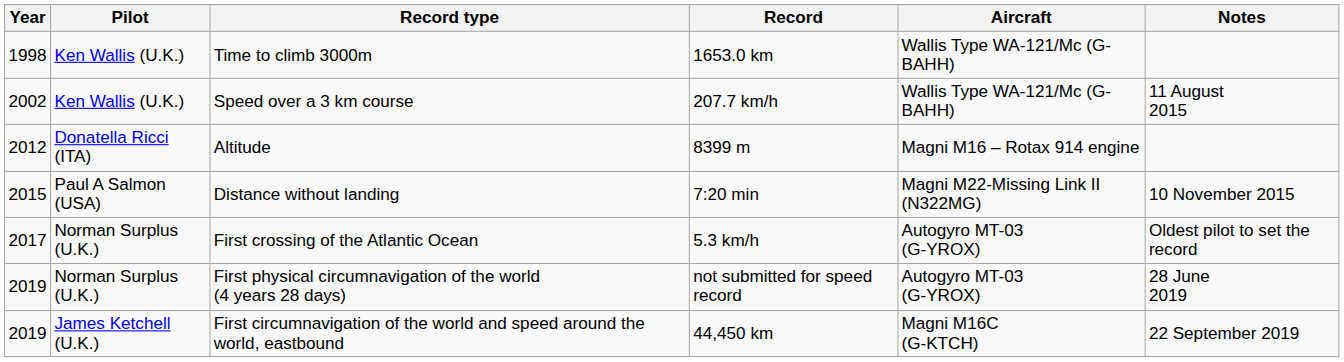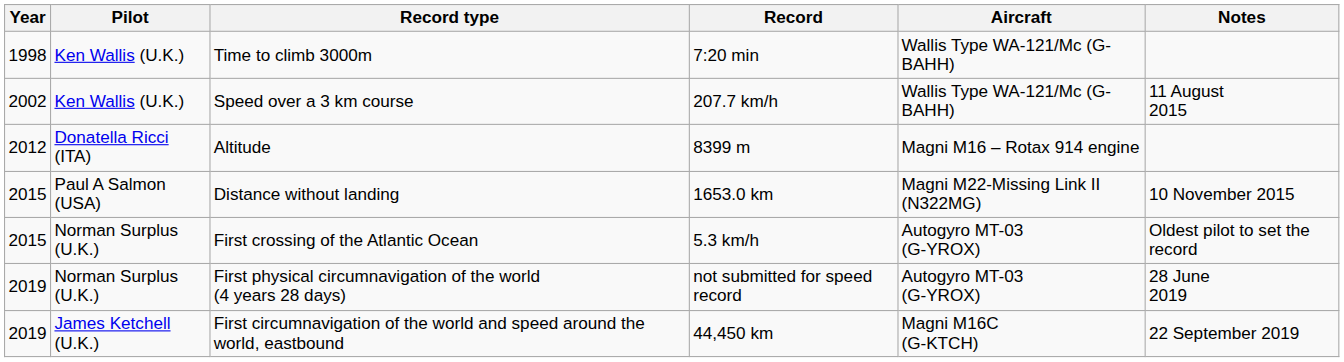Time to climb 3000m | Record: 1653.0 km -> 7:20 min
Distance without landing | Record: 7:20 min -> 1653.0 km
First crossing of the Atlantic Ocean | Year: 2017 -> 2015
